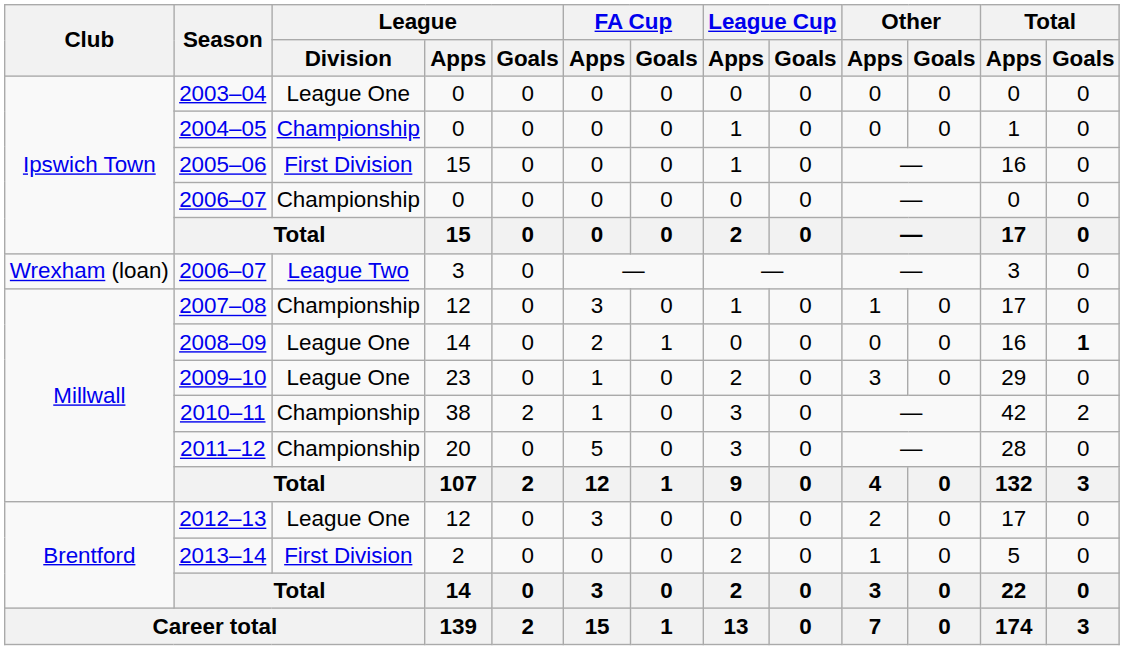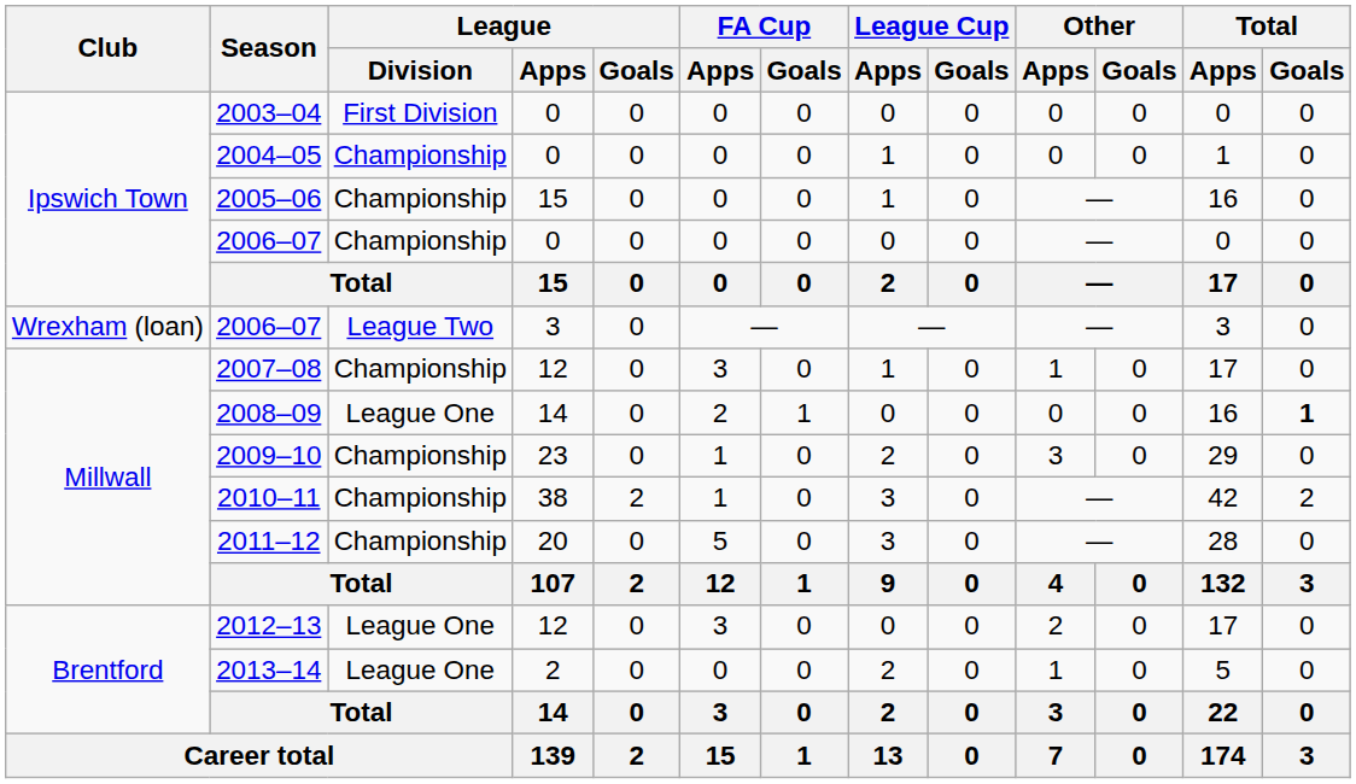2003–04 | League / Division: League One -> First Division
2005–06 | League / Division: First Division -> Championship
2009–10 | League / Division: League One -> Championship
2013–14 | League / Division: First Division -> League One
